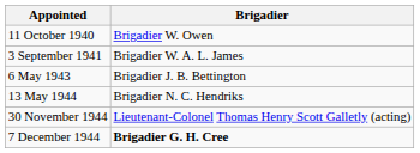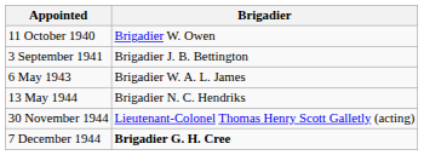3 September 1941 | Brigadier: Brigadier W. A. L. James -> Brigadier J. B. Bettington
6 May 1943 | Brigadier: Brigadier J. B. Bettington -> Brigadier W. A. L. James
